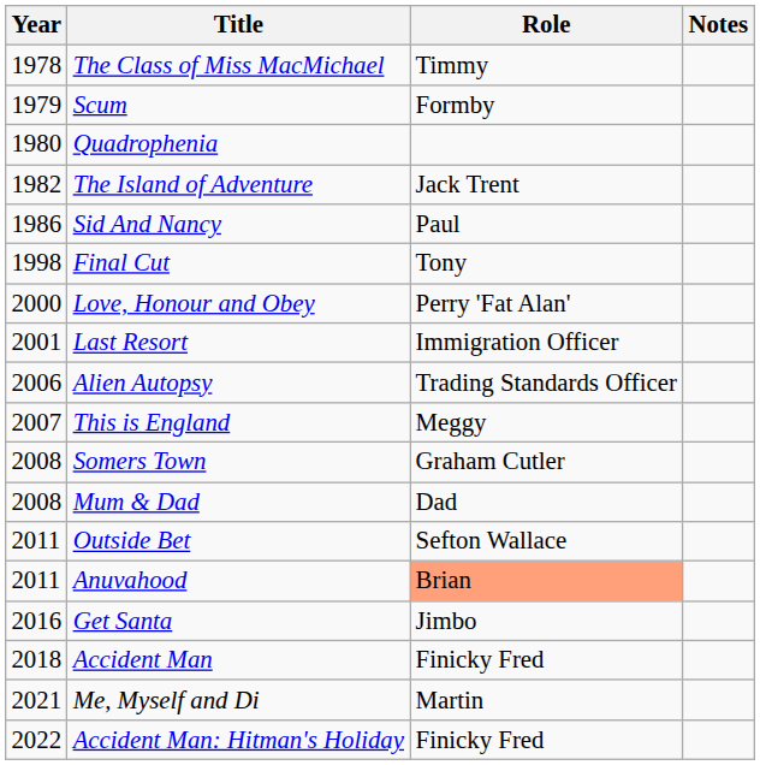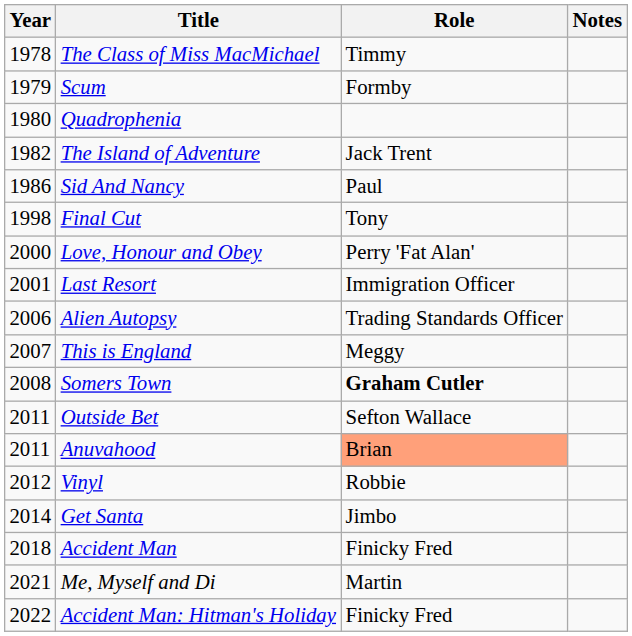Somers Town | Role: normal -> bold
- row: 2008 | Mum & Dad | Dad
+ row: 2012 | Vinyl | Robbie
Get Santa | Year: 2016 -> 2014
